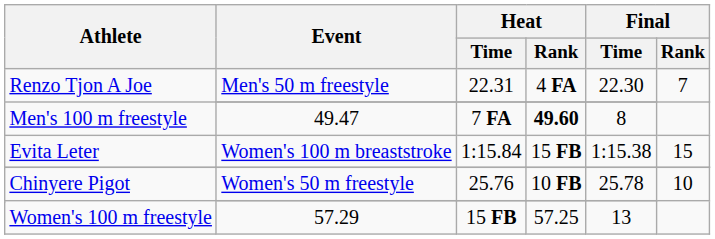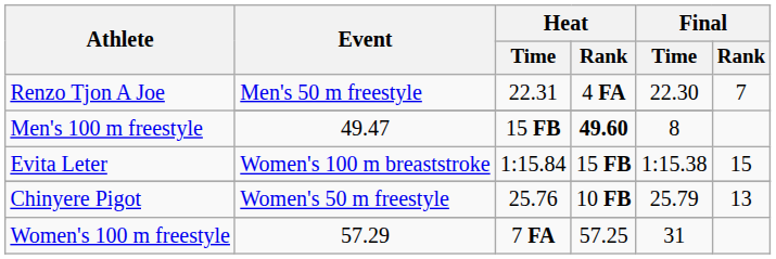Men's 100 m freestyle | Heat / Time: 7 FA -> 15 FB
Chinyere Pigot / Women's 50 m freestyle | Final / Time: 25.78 -> 25.79
Chinyere Pigot / Women's 50 m freestyle | Final / Rank: 10 -> 13
Women's 100 m freestyle | Heat / Time: 15 FB -> 7 FA
Women's 100 m freestyle | Final / Time: 13 -> 31
